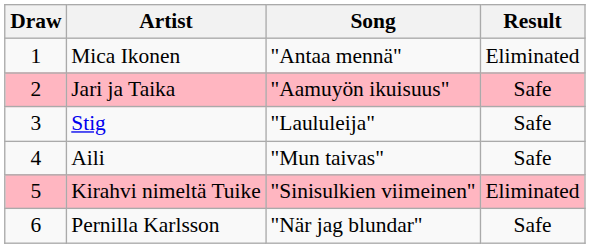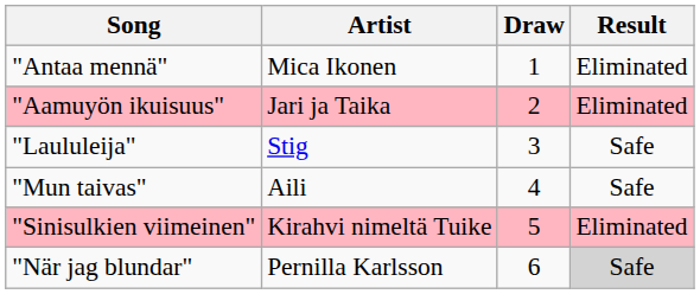columns swapped: Draw <-> Song
Jari ja Taika | Result: Safe -> Eliminated
Pernilla Karlsson | Result: no background -> lightgrey background
